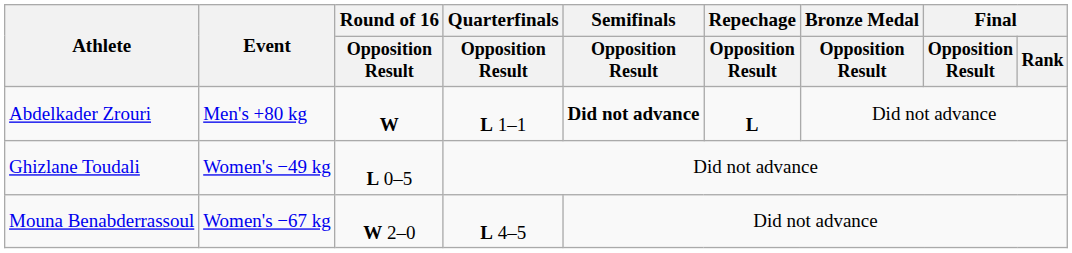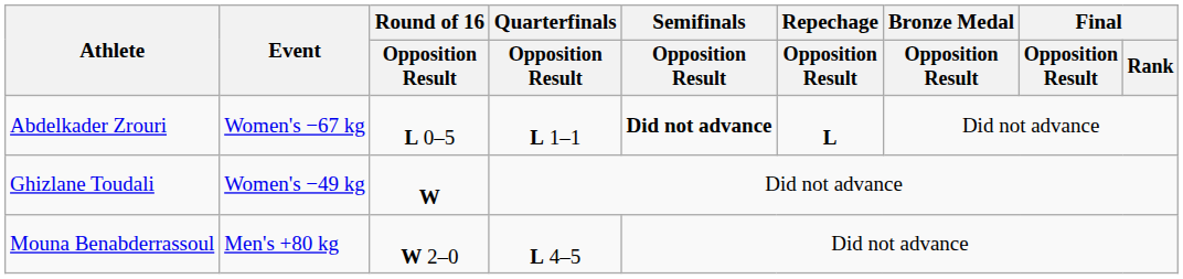Abdelkader Zrouri | Event: Men's +80 kg -> Women's −67 kg
Abdelkader Zrouri | Round of 16 / Opposition Result: W -> L 0–5
Ghizlane Toudali | Round of 16 / Opposition Result: L 0–5 -> W
Mouna Benabderrassoul | Event: Women's −67 kg -> Men's +80 kg
